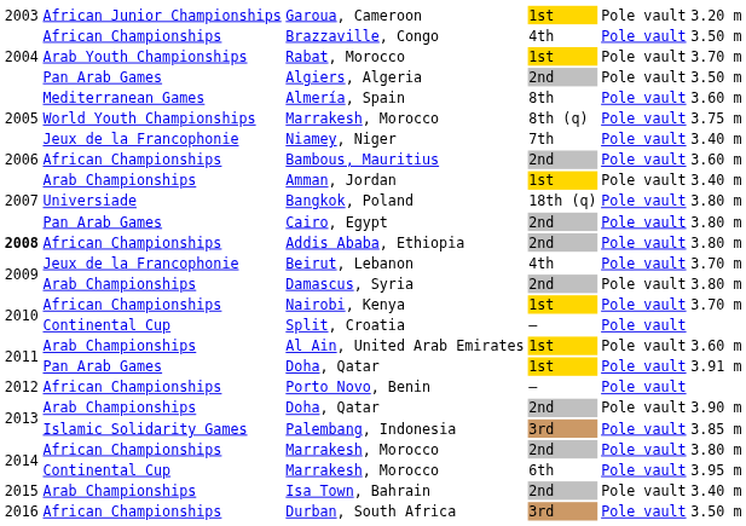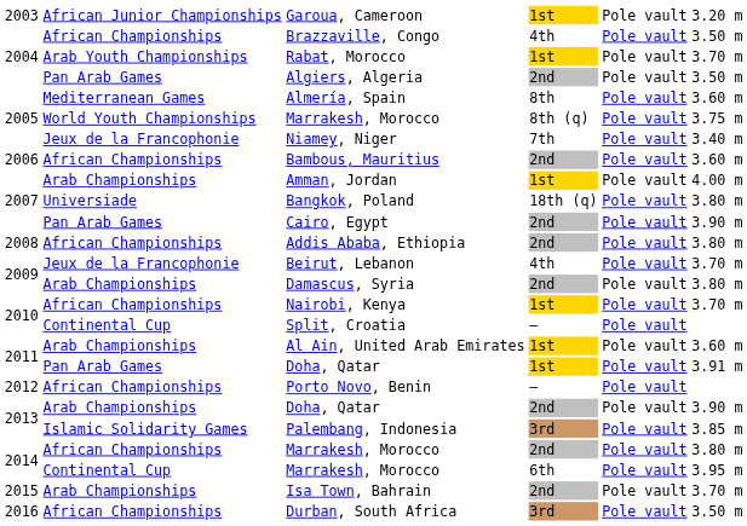Amman, Jordan | column 6: 3.40 m -> 4.00 m
Cairo, Egypt | column 6: 3.80 m -> 3.90 m
Addis Ababa, Ethiopia | column 1: bold -> normal
Isa Town, Bahrain | column 6: 3.40 m -> 3.70 m
